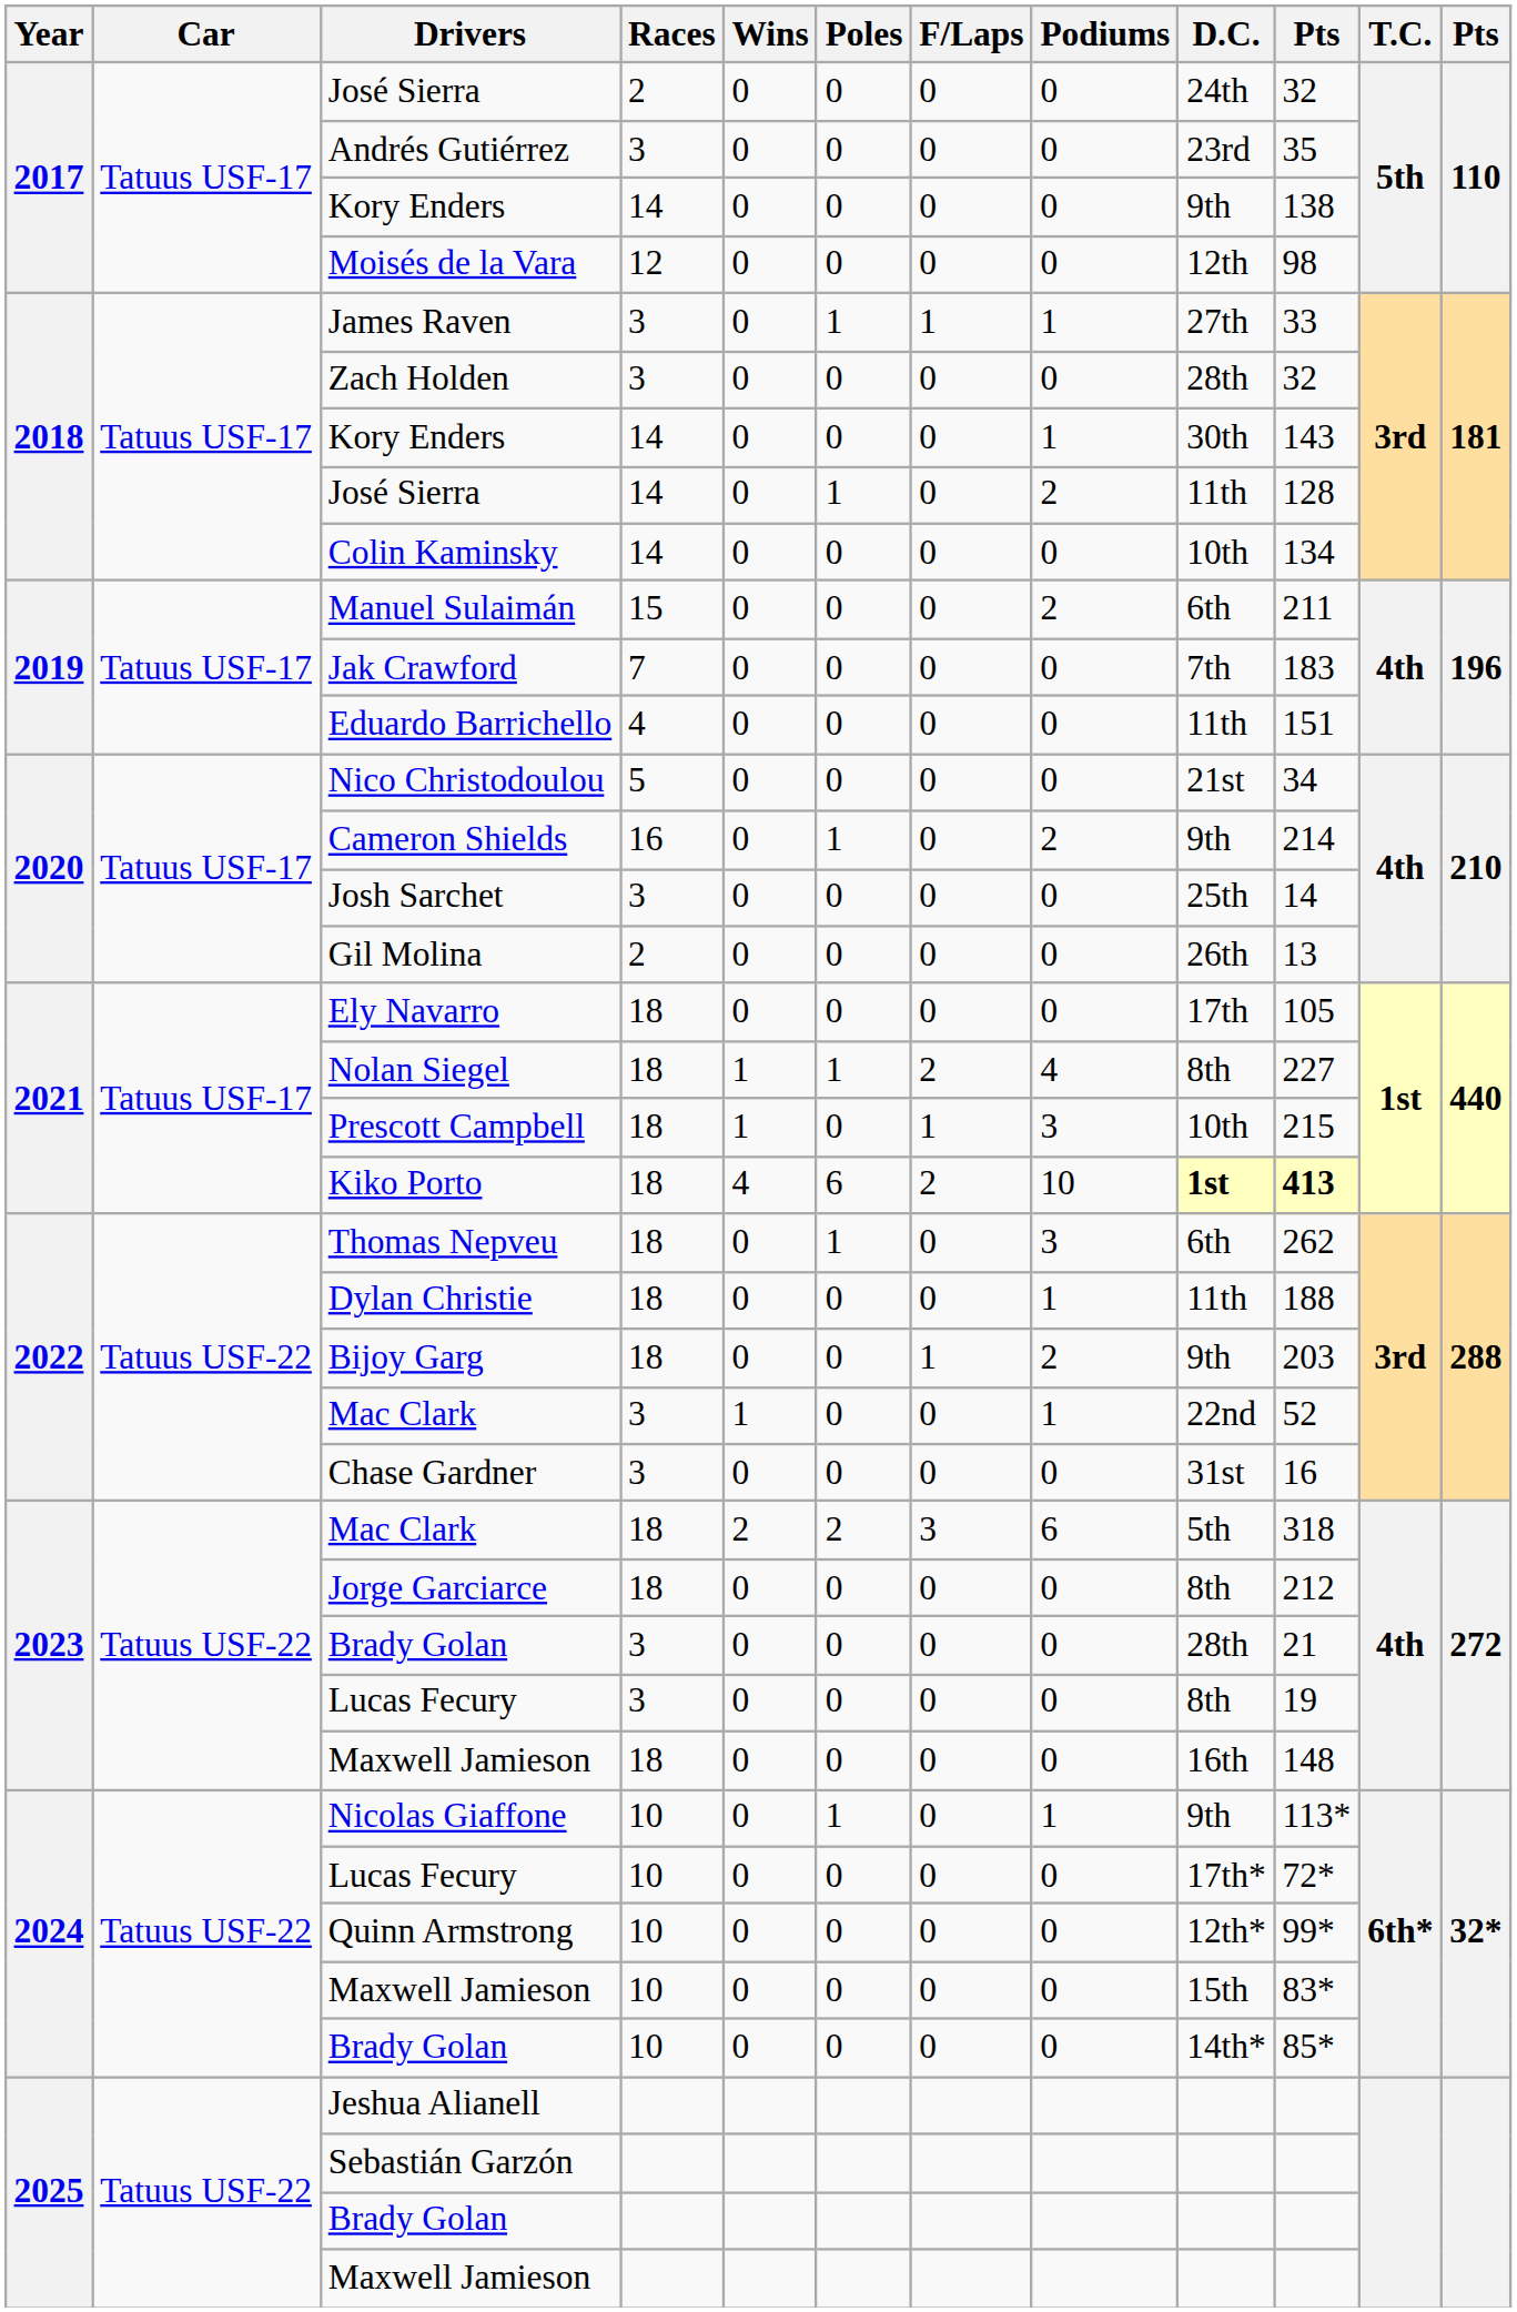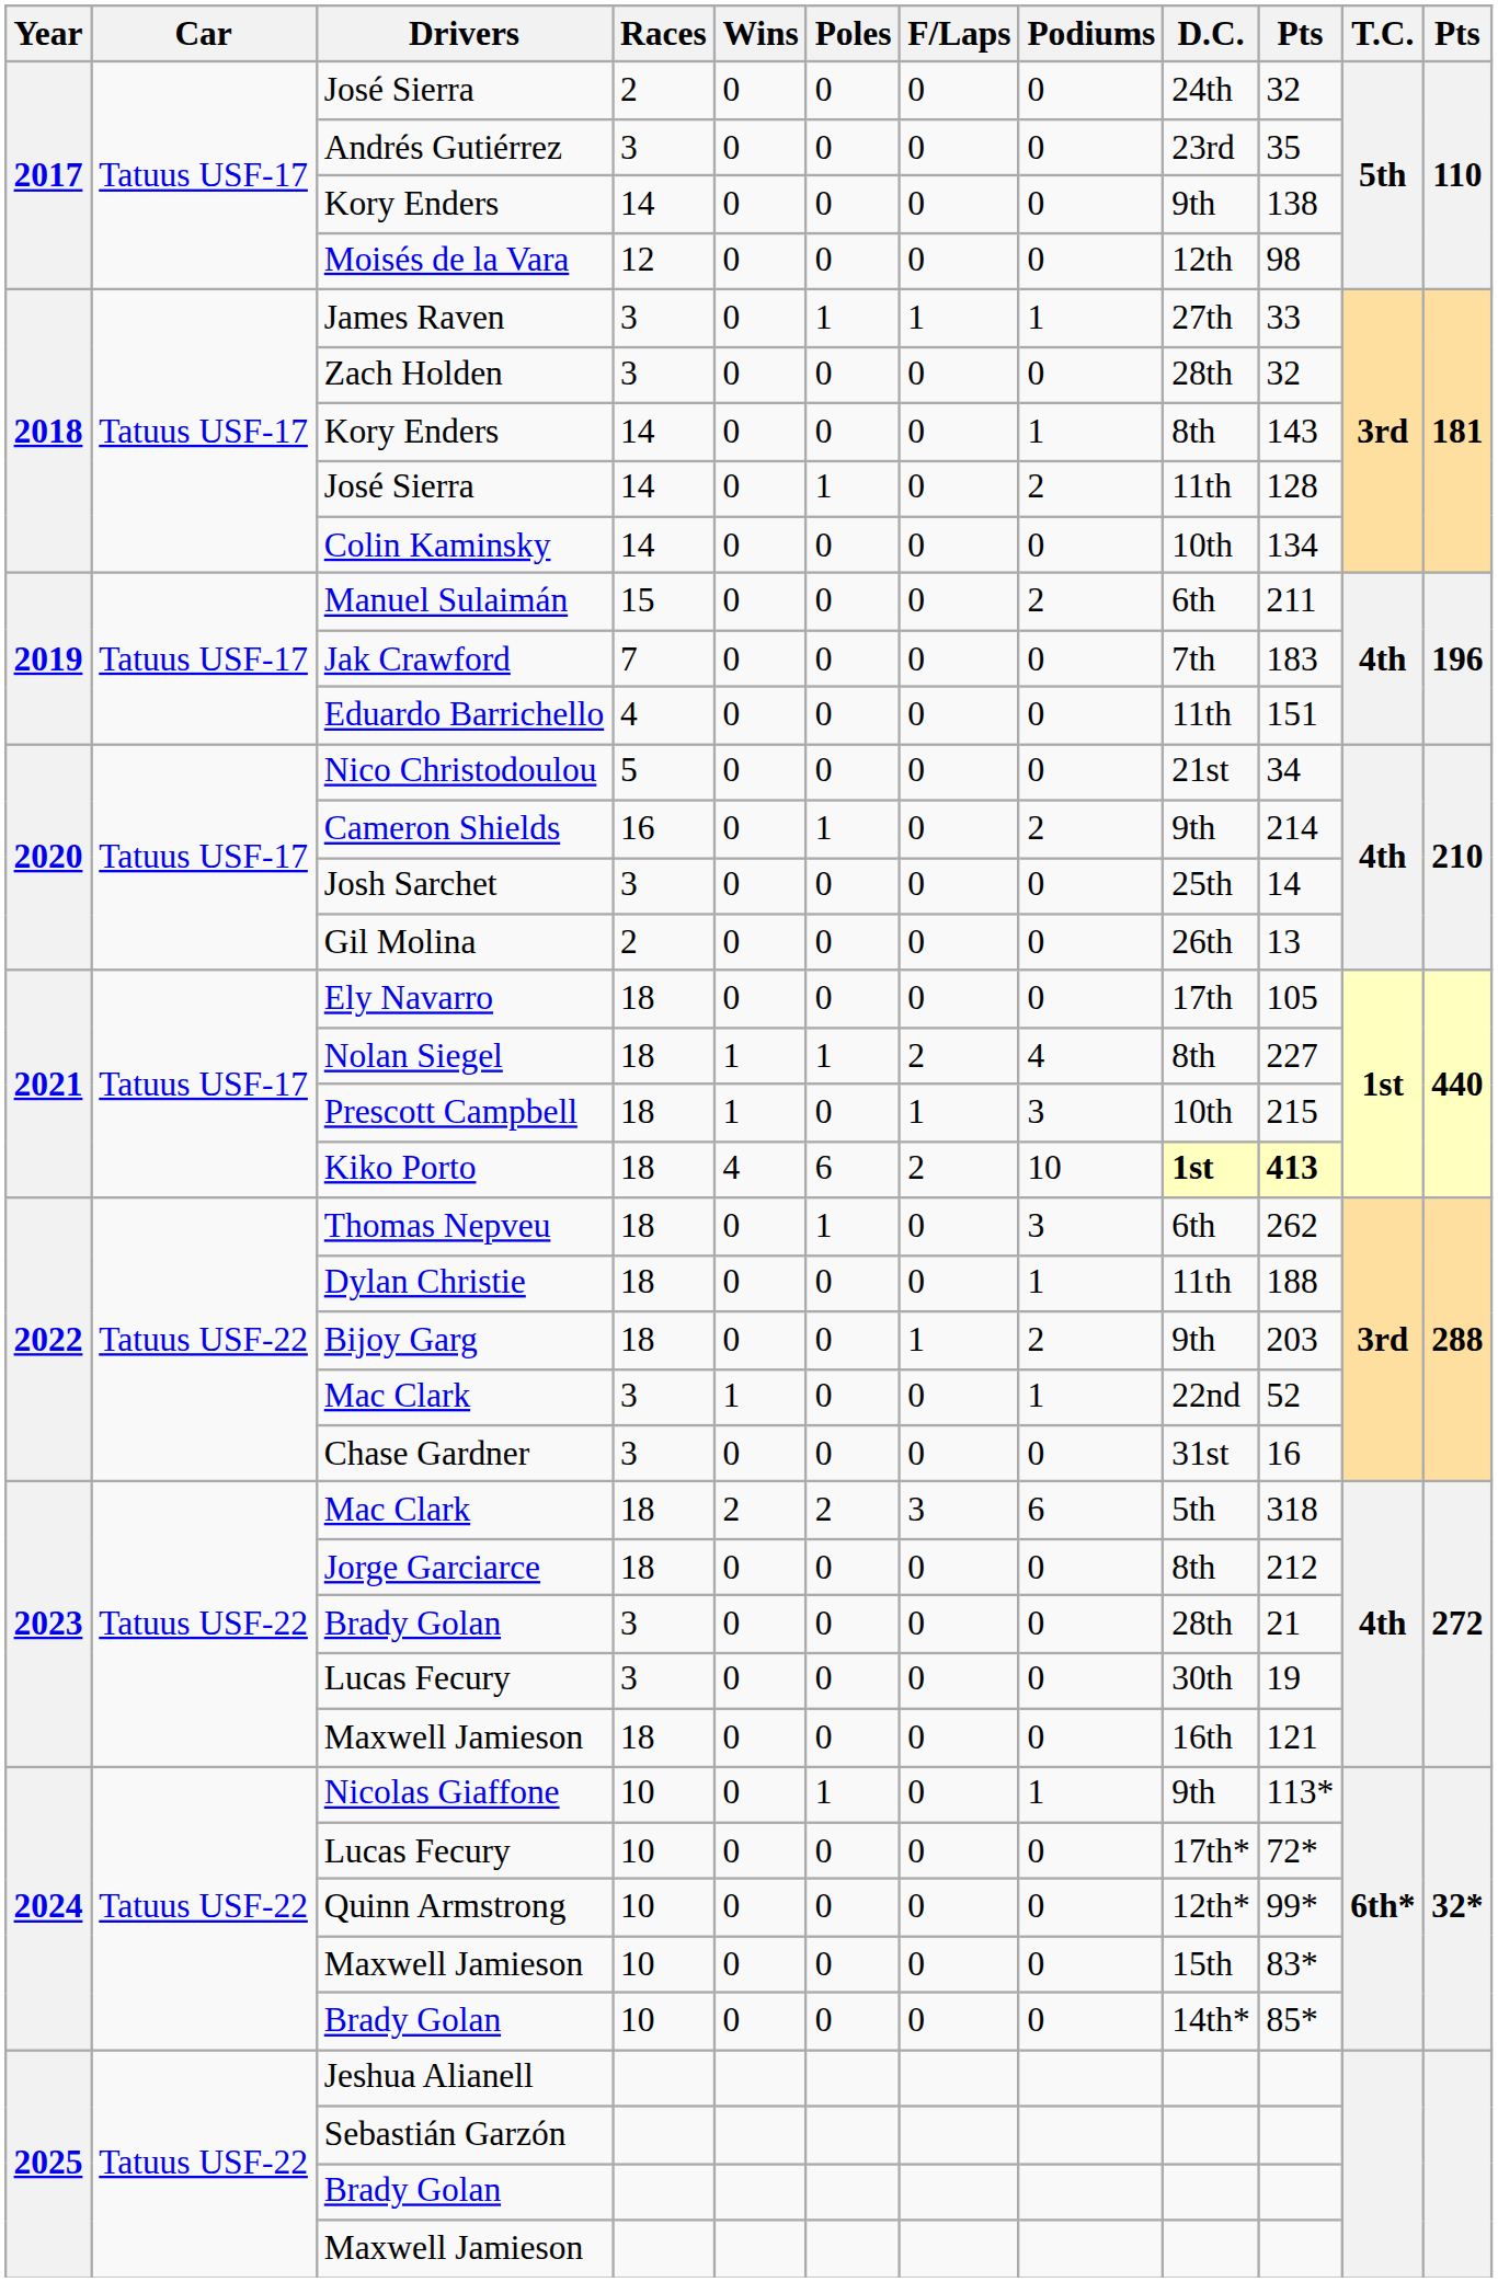2018 / Kory Enders | D.C.: 30th -> 8th
2023 / Lucas Fecury | D.C.: 8th -> 30th
2023 / Maxwell Jamieson | column 10: 148 -> 121
